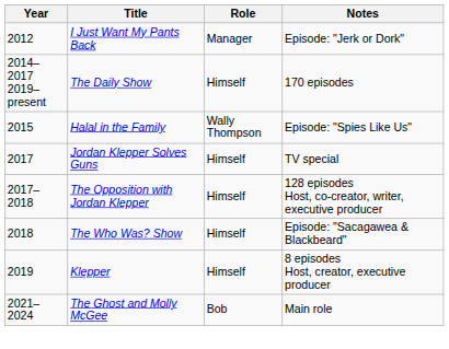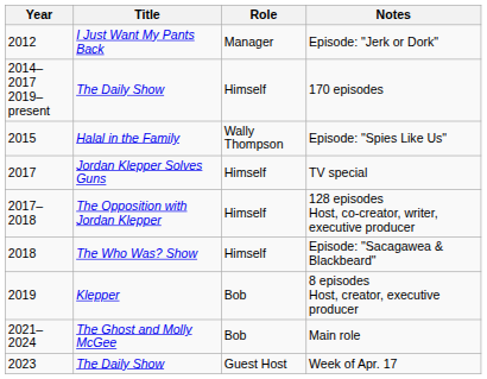8 episodes Host, creator, executive producer | Role: Himself -> Bob
+ row: 2023 | The Daily Show | Guest Host | Week of Apr. 17
